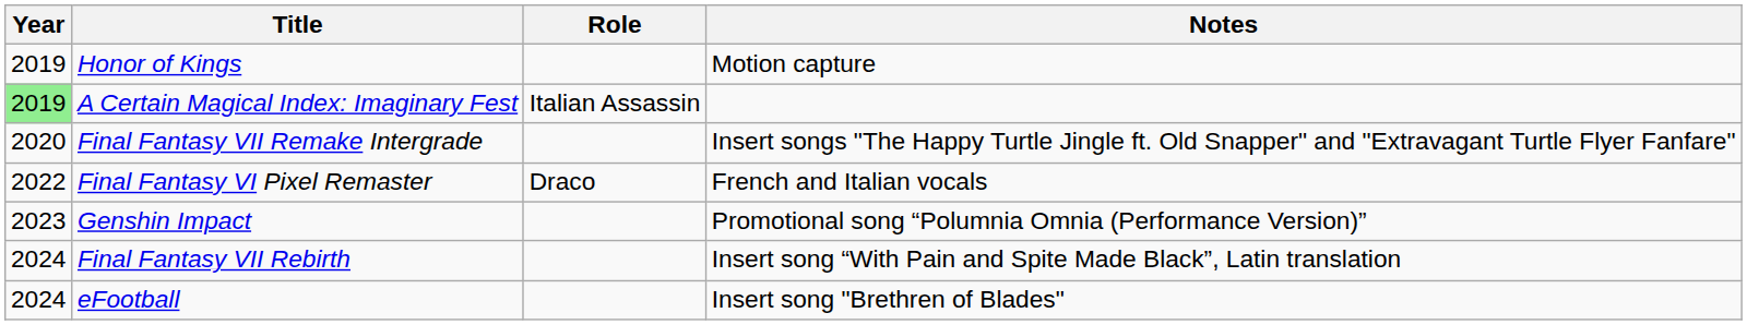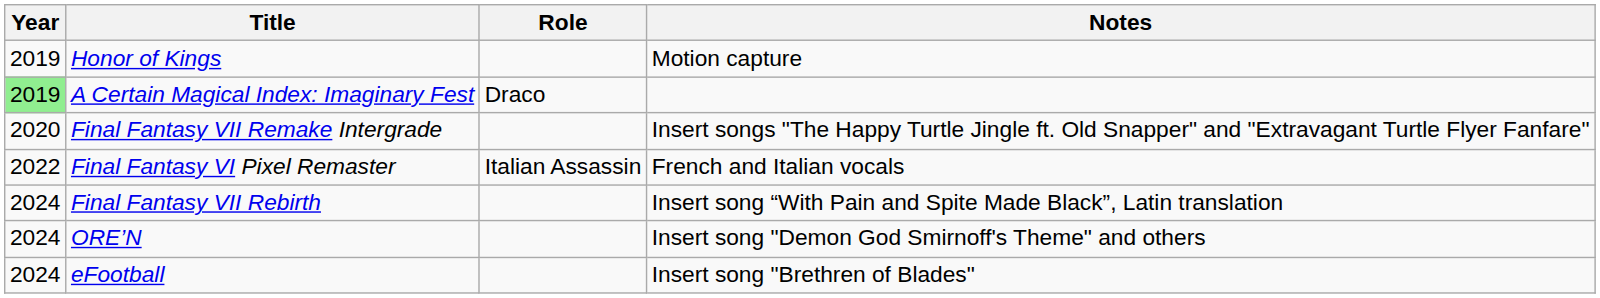A Certain Magical Index: Imaginary Fest | Role: Italian Assassin -> Draco
Final Fantasy VI Pixel Remaster | Role: Draco -> Italian Assassin
- row: 2023 | Genshin Impact | Promotional song “Polumnia Omnia (Performance Version)”
+ row: 2024 | ORE’N | Insert song "Demon God Smirnoff's Theme" and others
